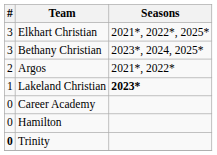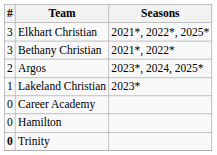Bethany Christian | Seasons: 2023*, 2024, 2025* -> 2021*, 2022*
Argos | Seasons: 2021*, 2022* -> 2023*, 2024, 2025*
Lakeland Christian | Seasons: bold -> normal
